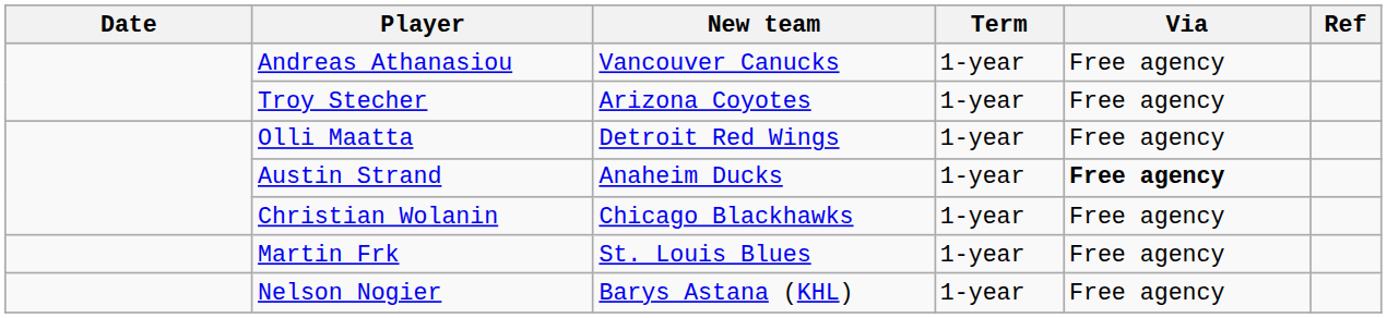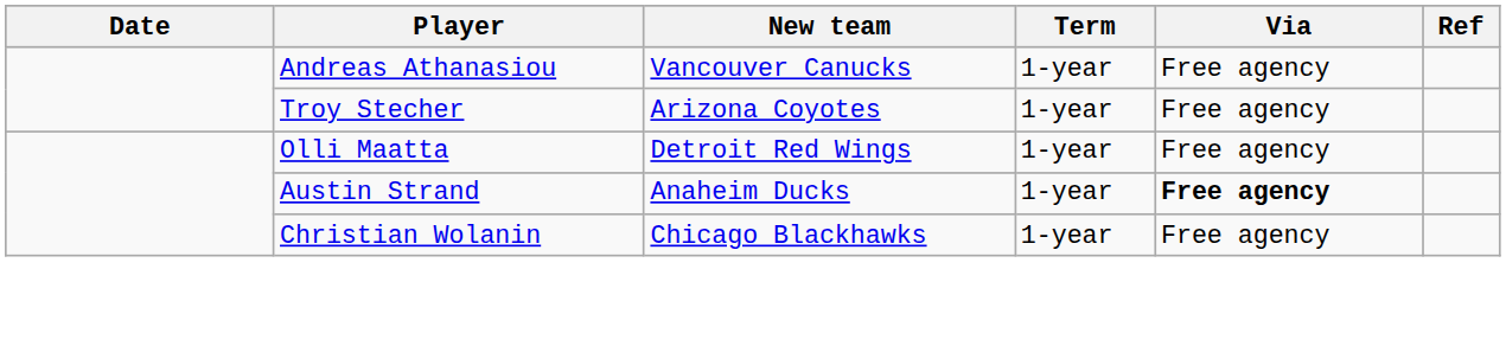- row: Martin Frk | St. Louis Blues | 1-year | Free agency
- row: Nelson Nogier | Barys Astana (KHL) | 1-year | Free agency
